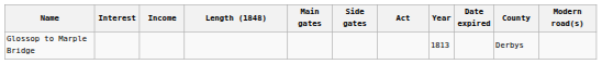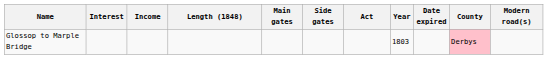Glossop to Marple Bridge | Year: 1813 -> 1803
Glossop to Marple Bridge | County: no background -> pink background
